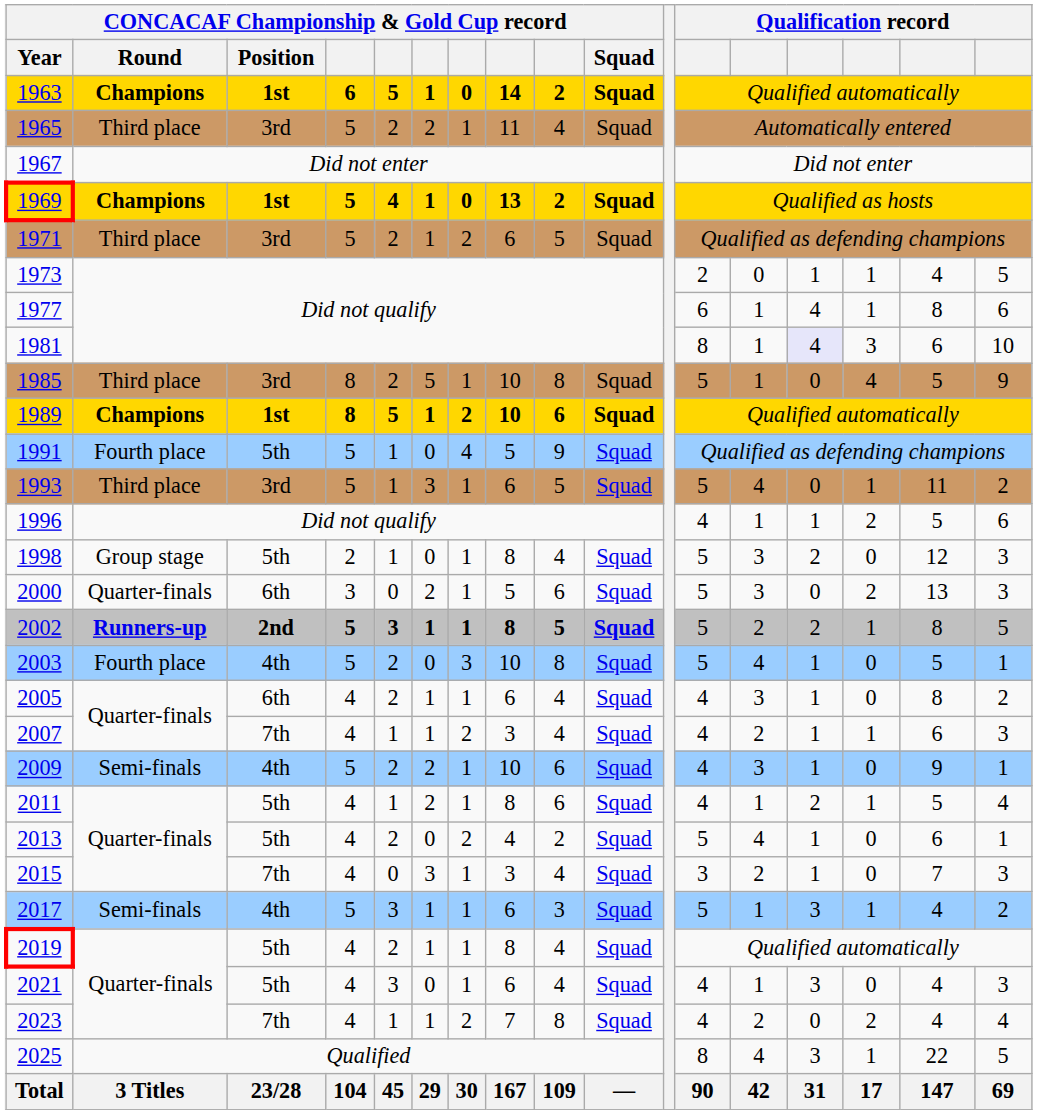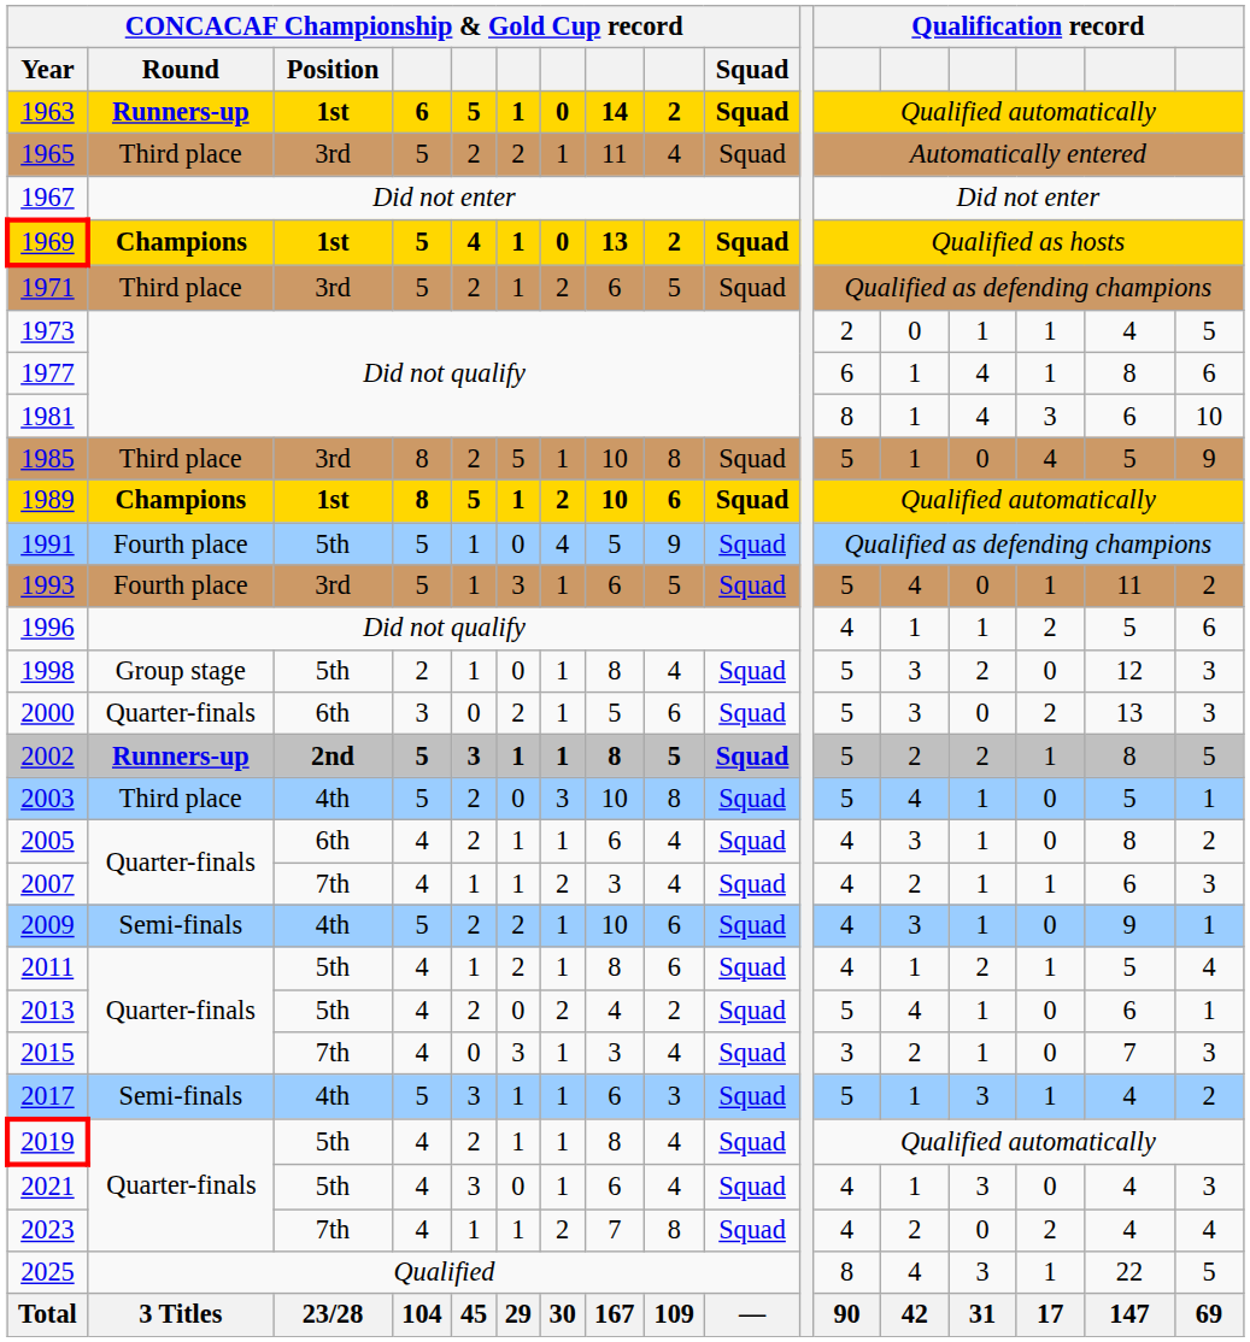1963 | CONCACAF Championship & Gold Cup record / Round: Champions -> Runners-up
1981 | column 14: lavender background -> no background
1993 | CONCACAF Championship & Gold Cup record / Round: Third place -> Fourth place
2003 | CONCACAF Championship & Gold Cup record / Round: Fourth place -> Third place
